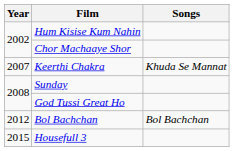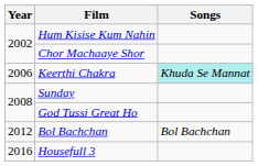Keerthi Chakra | Year: 2007 -> 2006
Keerthi Chakra | Songs: no background -> paleturquoise background
Housefull 3 | Year: 2015 -> 2016
